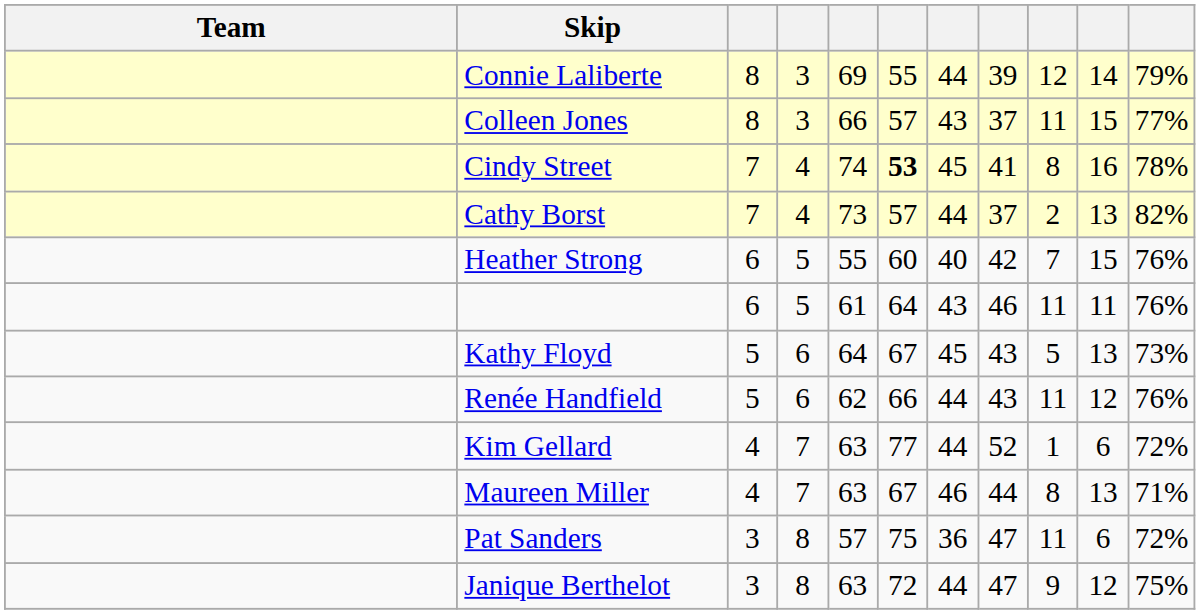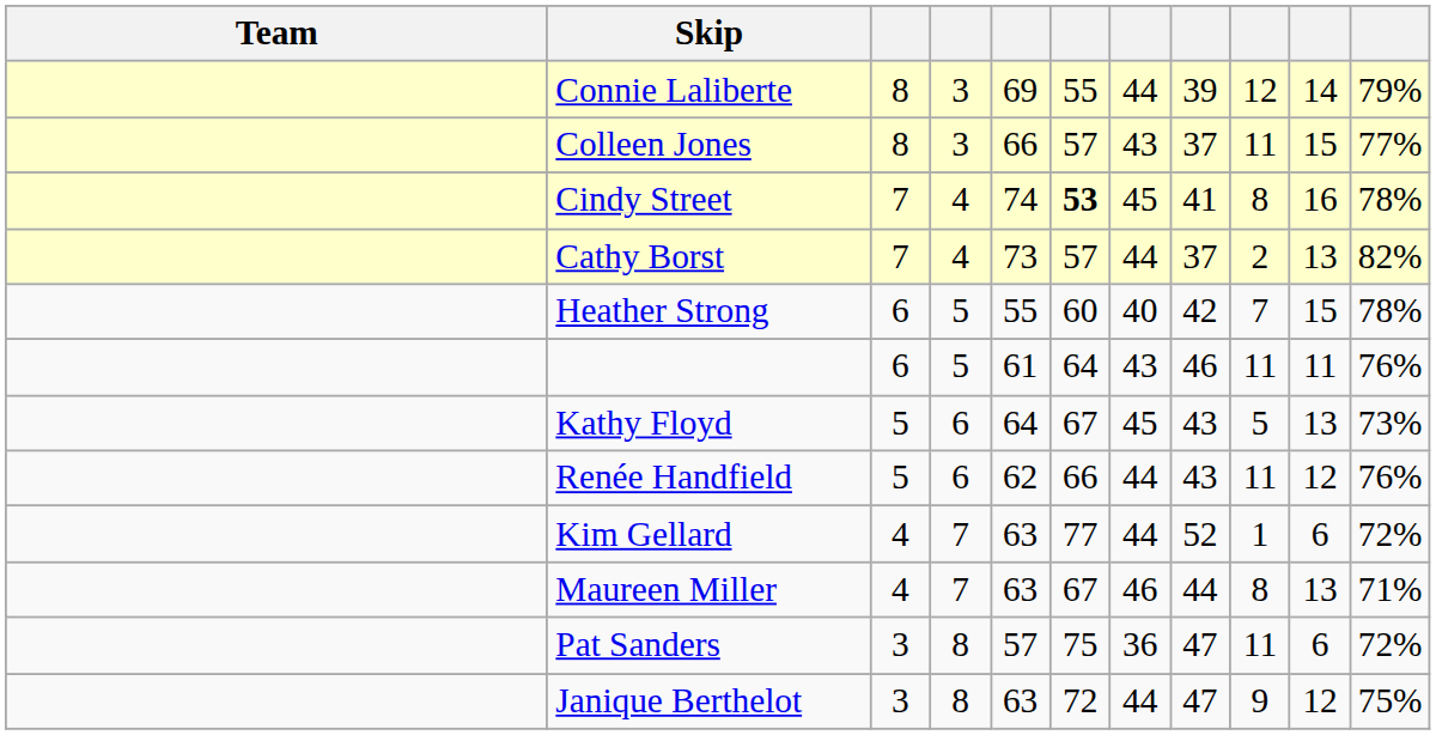Heather Strong | column 11: 76% -> 78%
